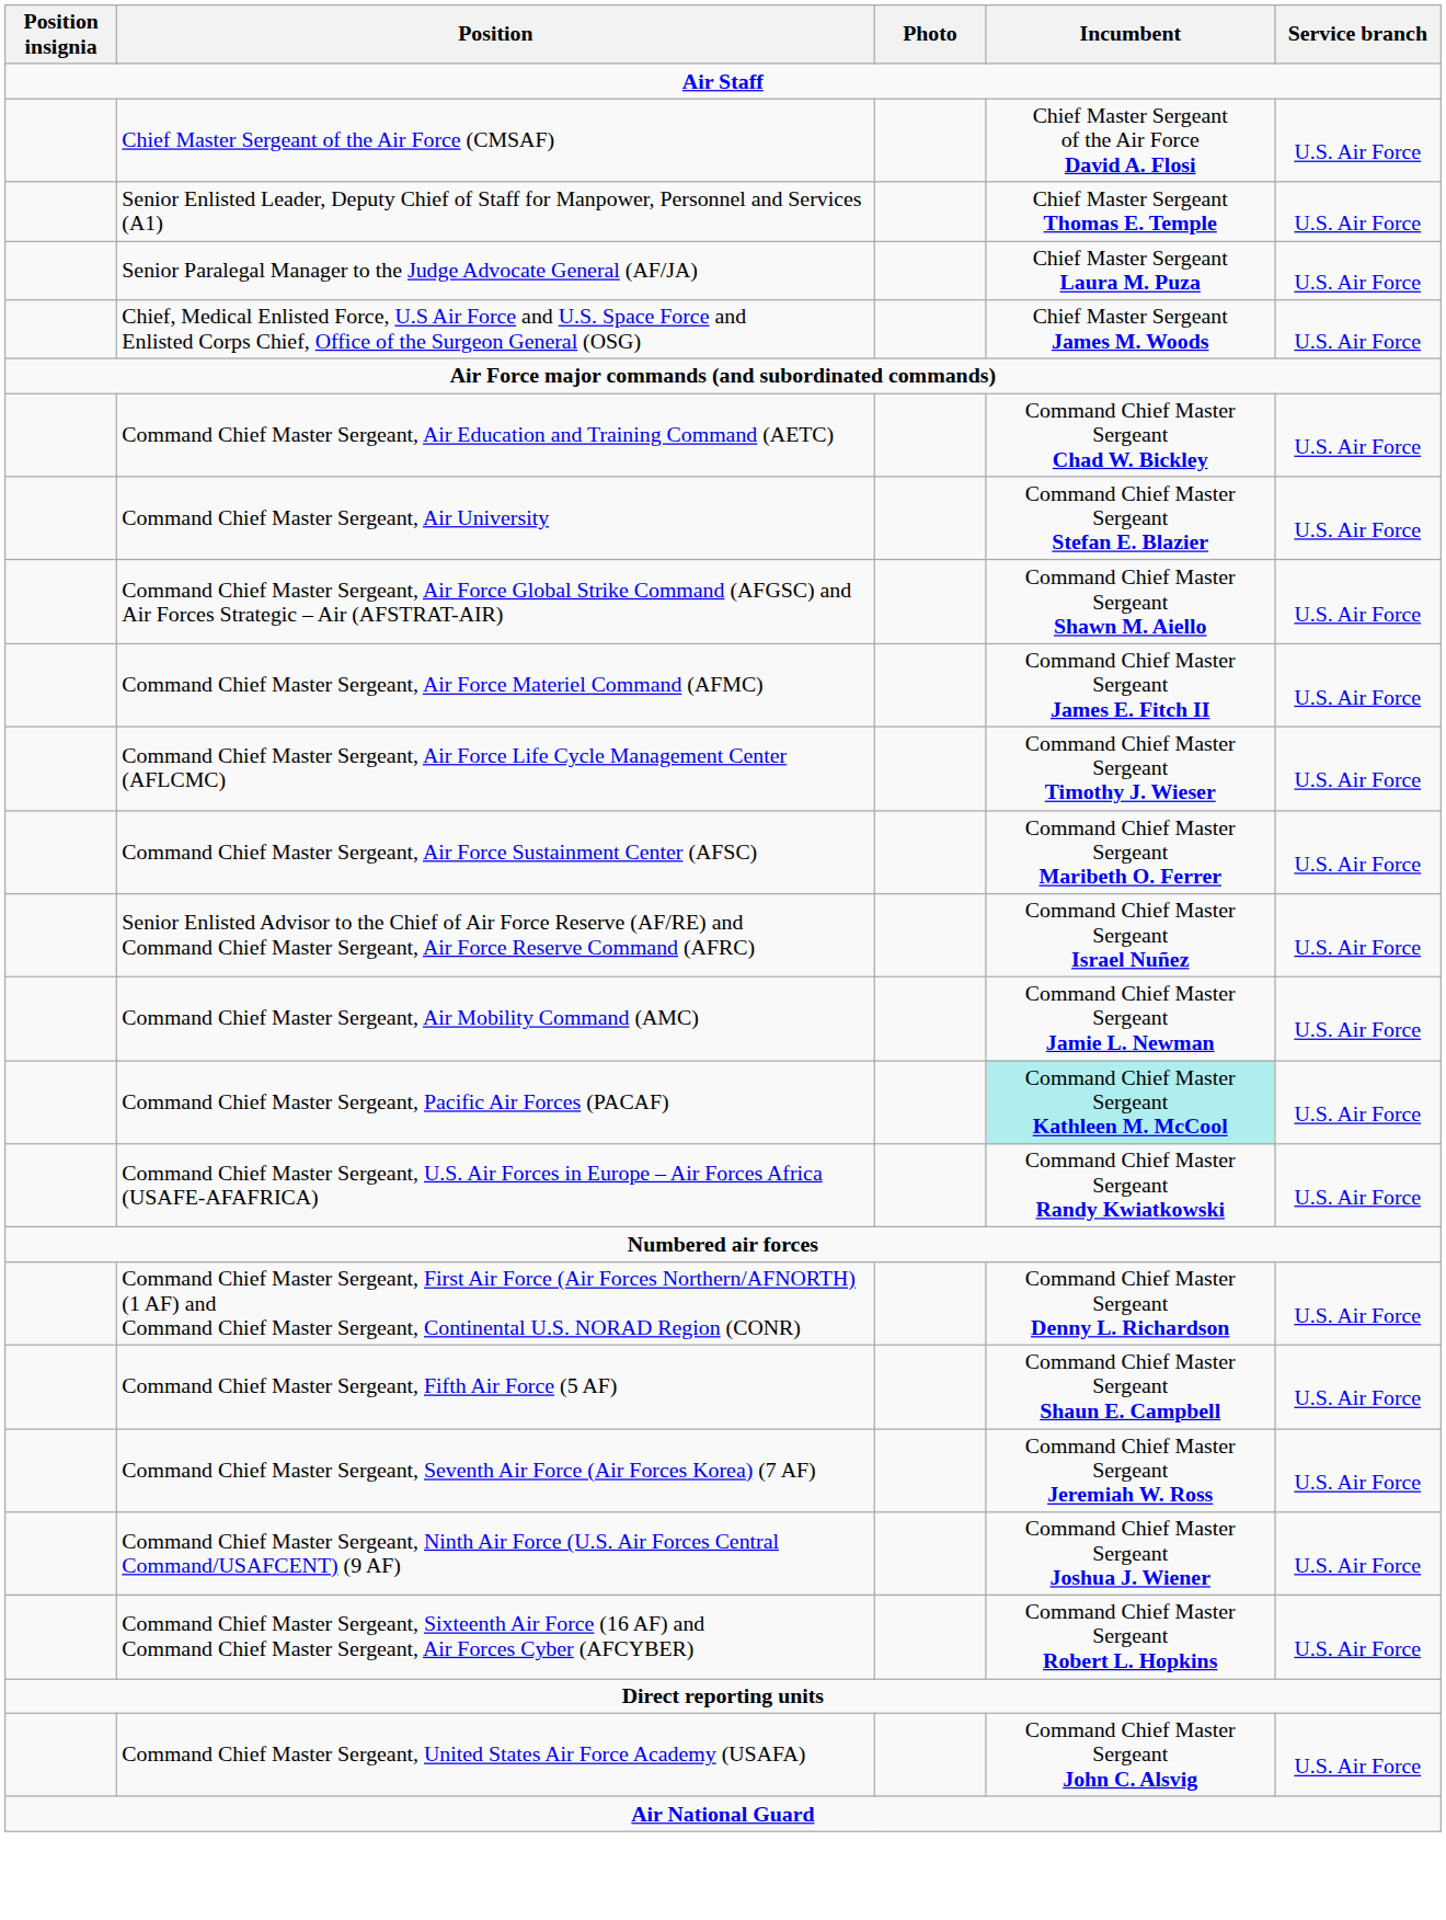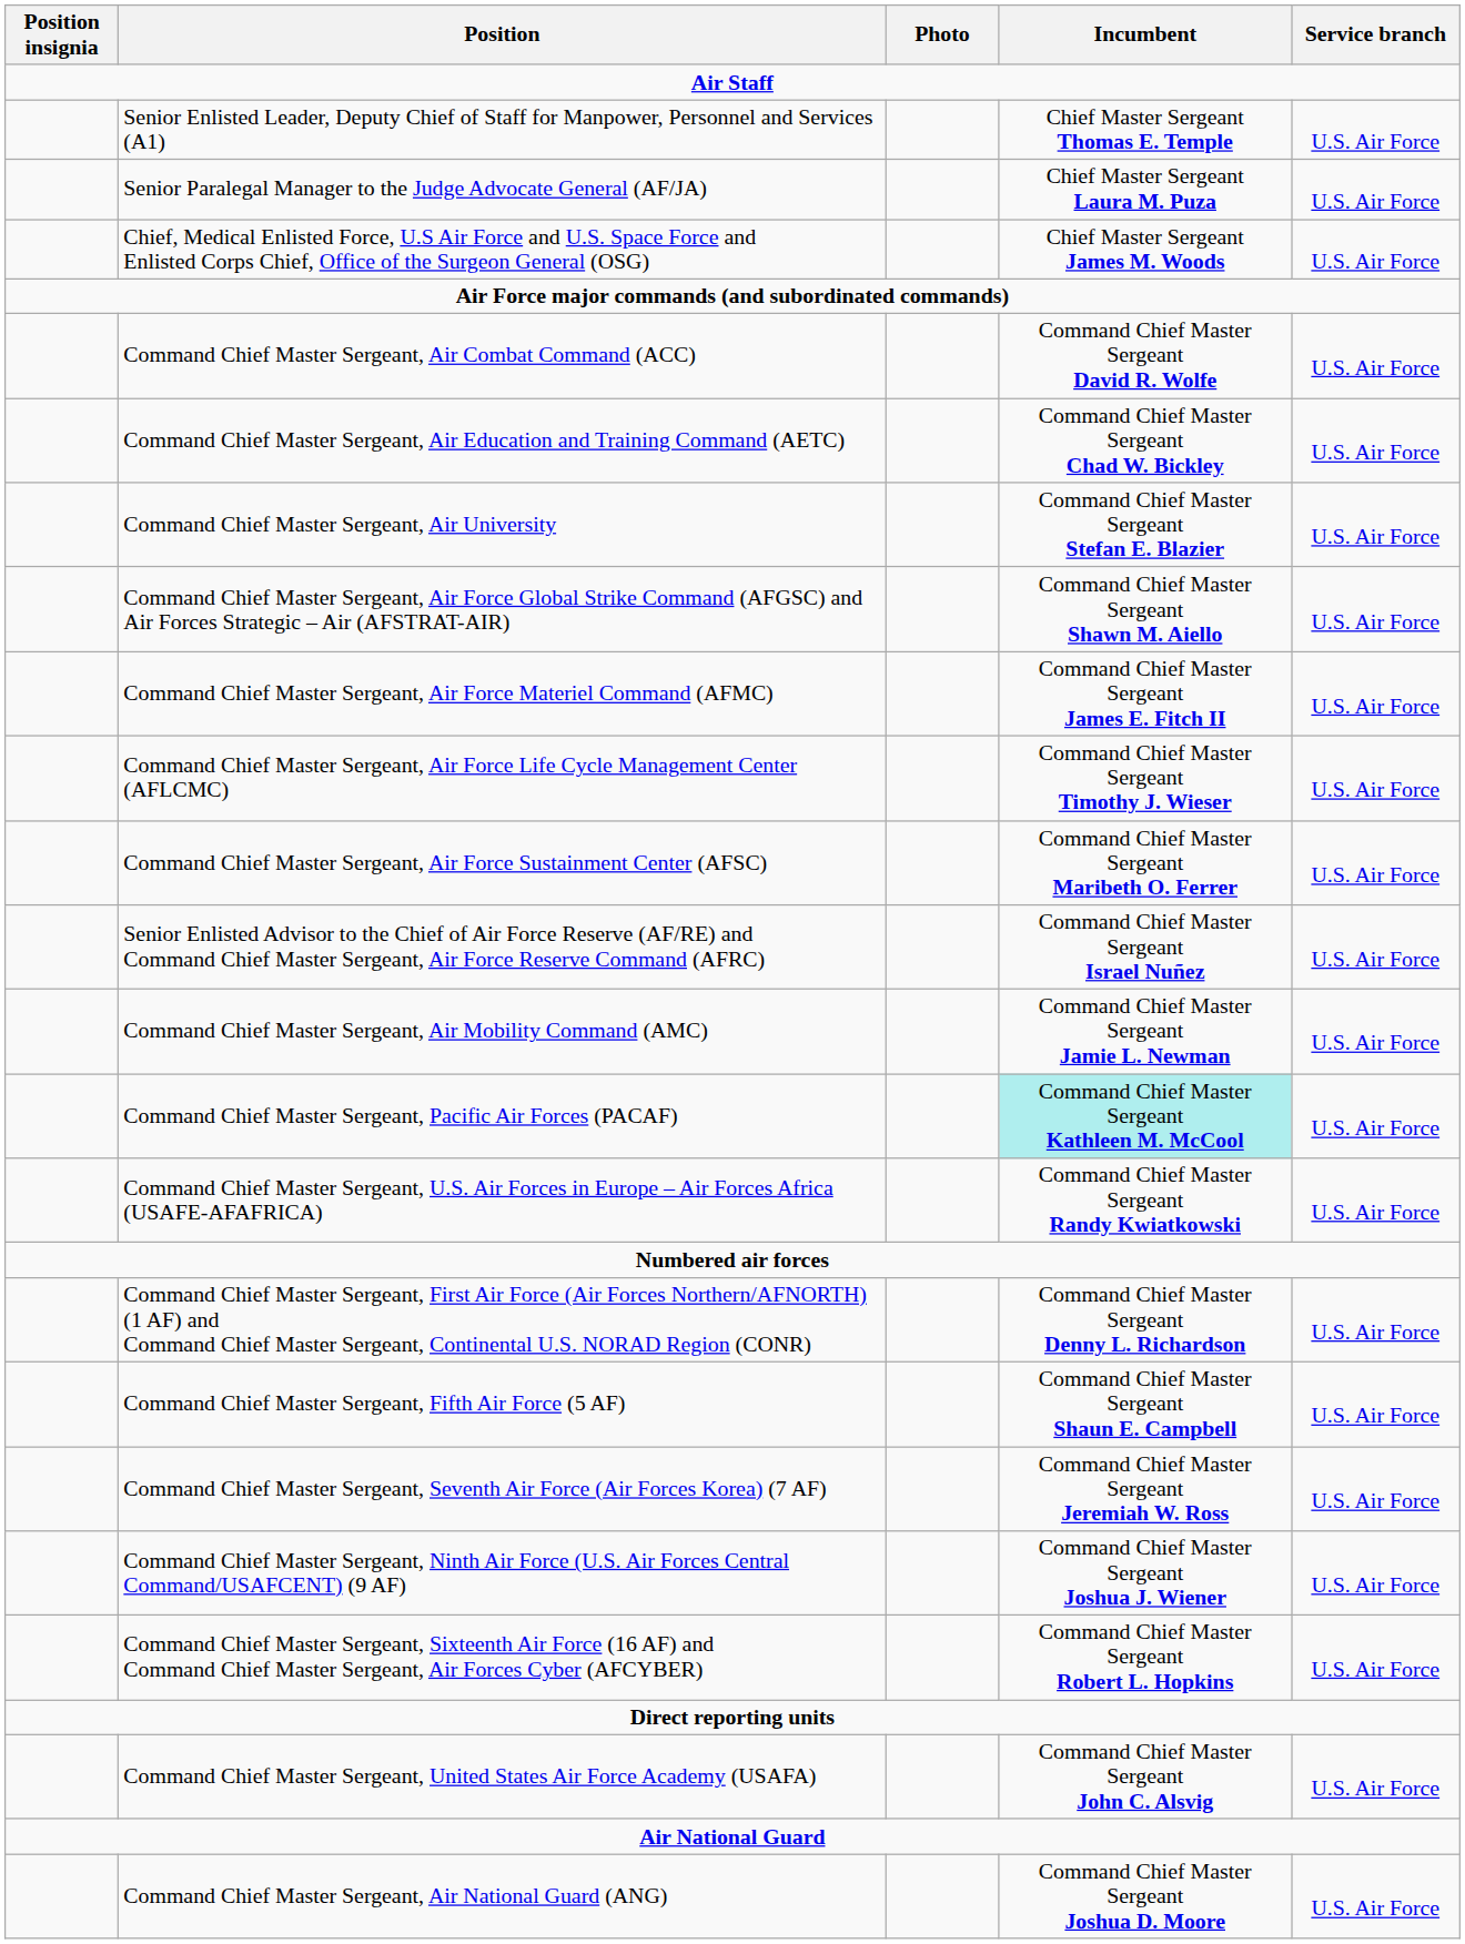- row: Chief Master Sergeant of the Air Force (CMSAF) | Chief Master Sergeant of the Air Force David A. Flosi | U.S. Air Force
+ row: Command Chief Master Sergeant, Air Combat Command (ACC) | Command Chief Master Sergeant David R. Wolfe | U.S. Air Force
+ row: Command Chief Master Sergeant, Air National Guard (ANG) | Command Chief Master Sergeant Joshua D. Moore | U.S. Air Force
